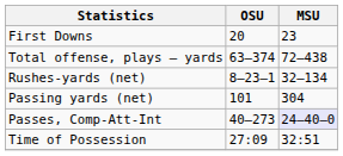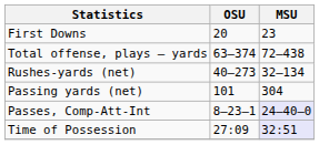Rushes-yards (net) | OSU: 8–23–1 -> 40–273
Passes, Comp-Att-Int | OSU: 40–273 -> 8–23–1
Time of Possession | MSU: no background -> lavender background
